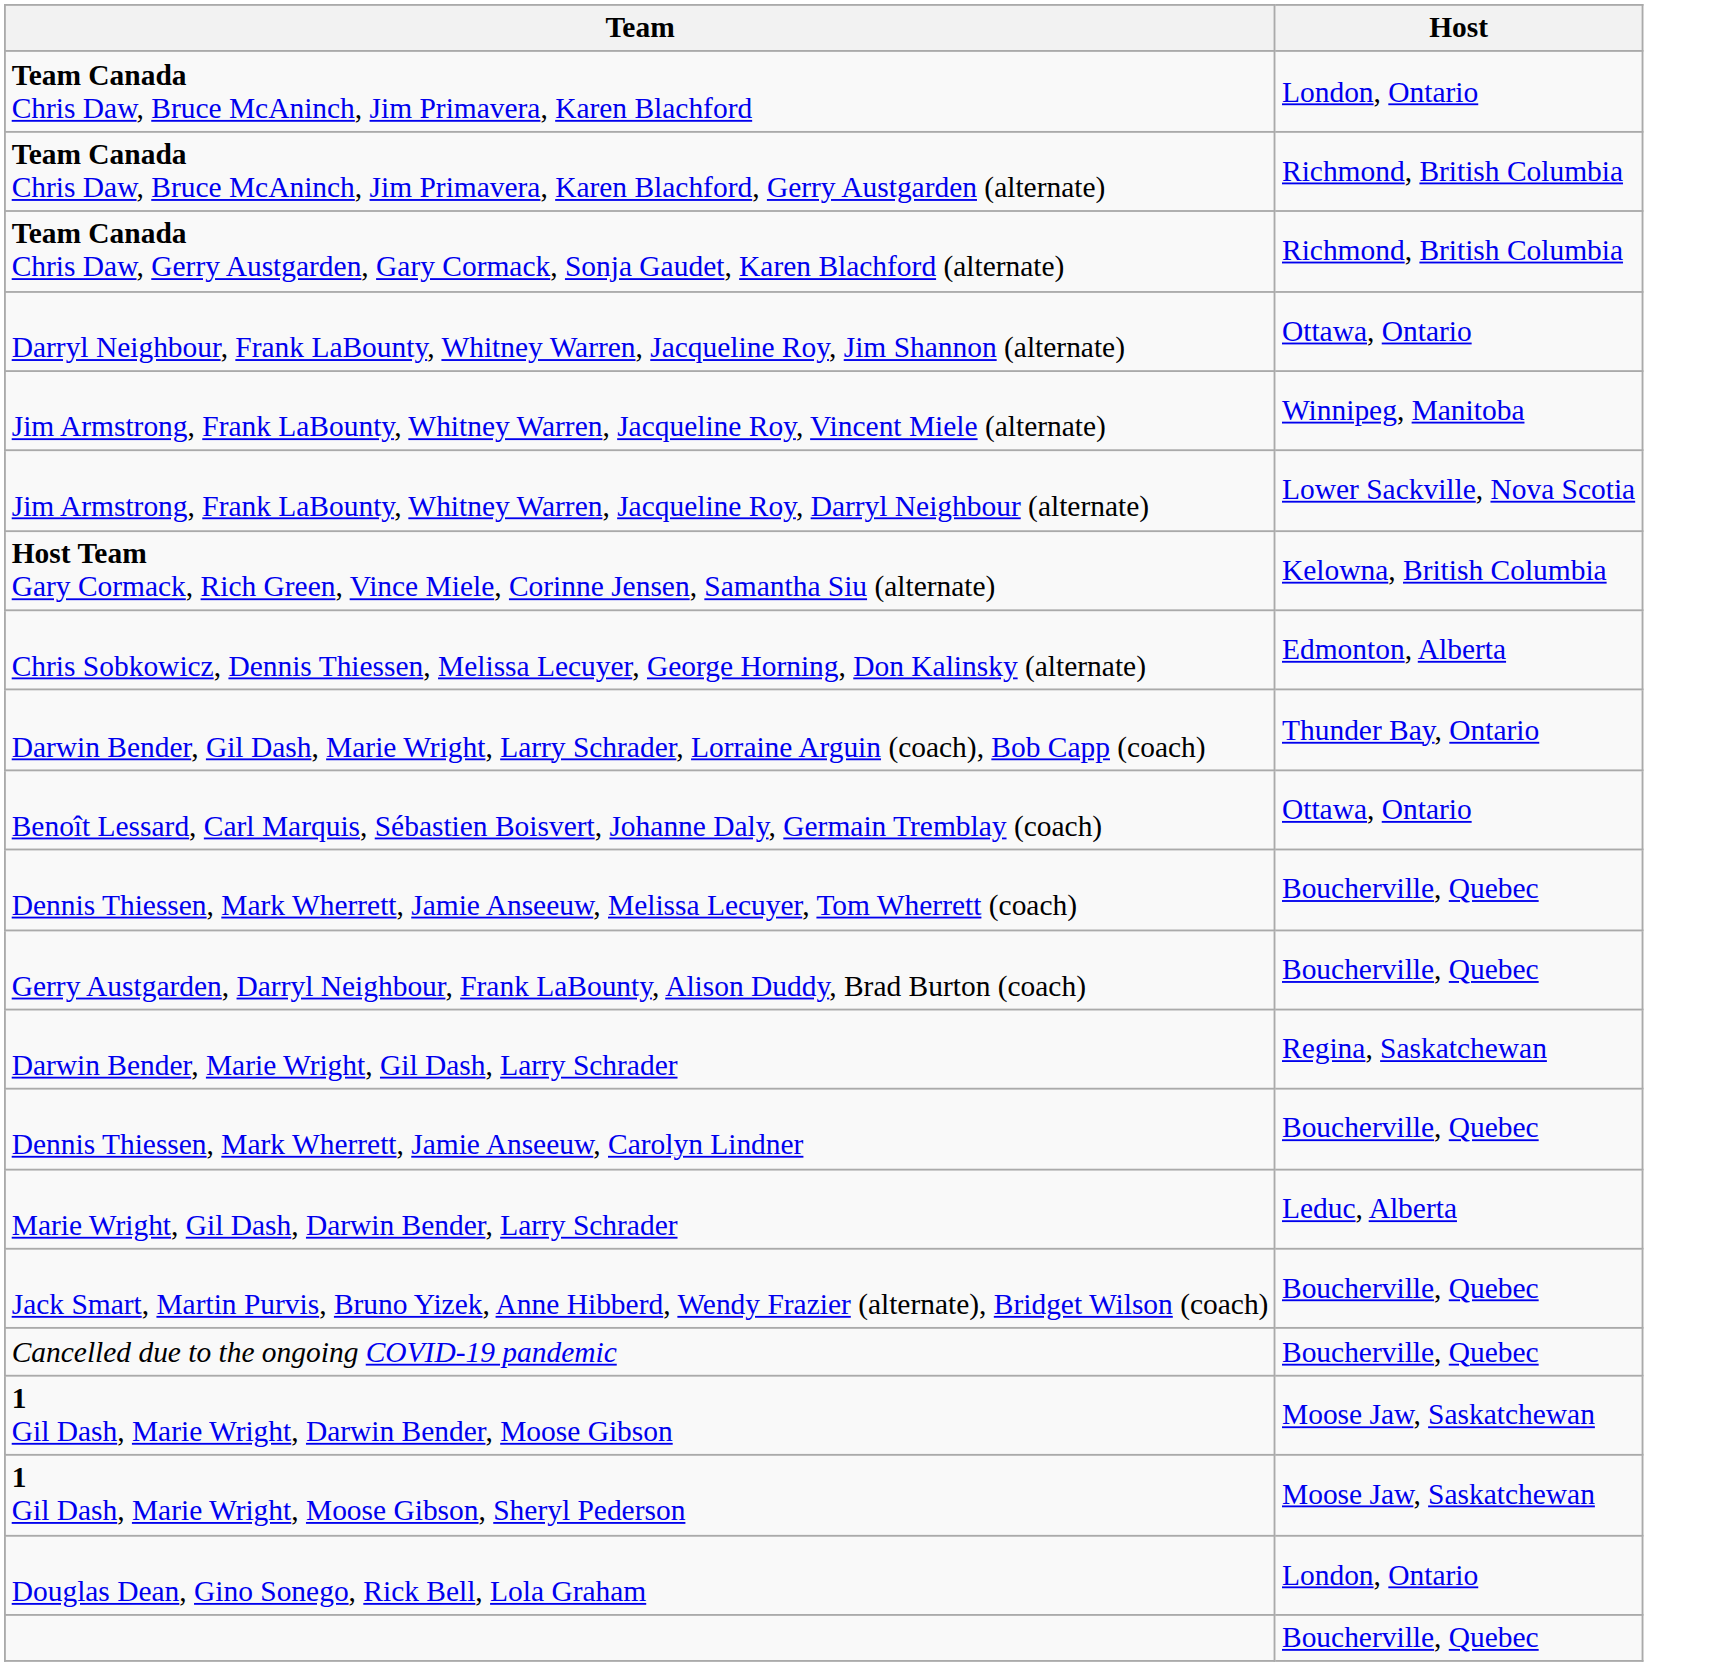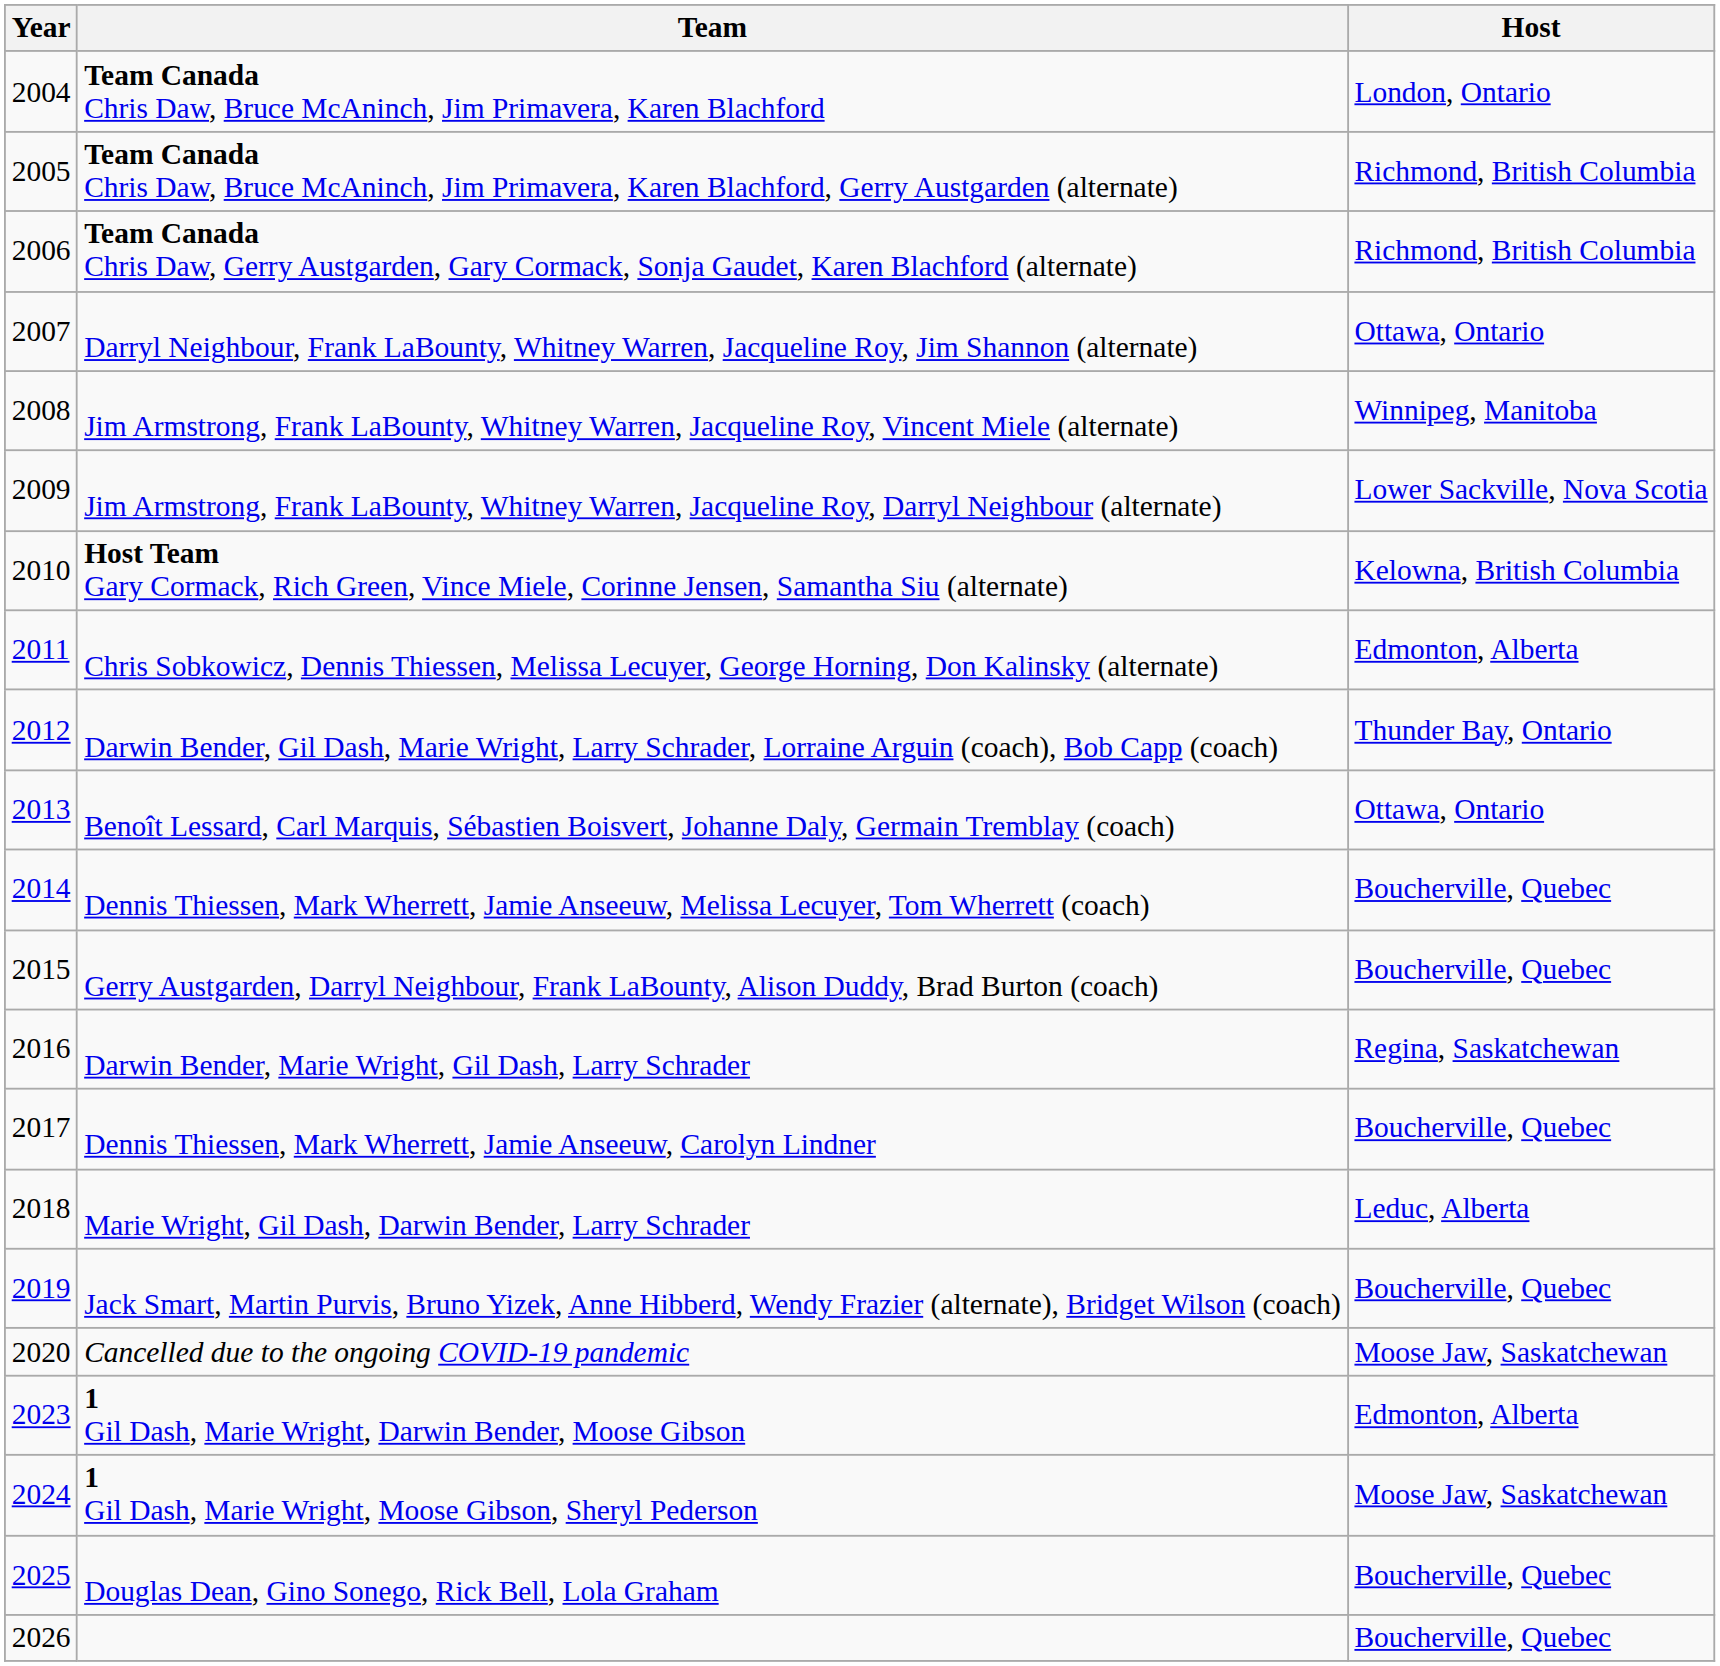+ column: Year | 2004 | 2005 | 2006 | 2007 | 2008 | 2009 | 2010 | 2011 | 2012 | 2013 | 2014 | 2015 | 2016 | 2017 | 2018 | 2019 | 2020 | 2023 | 2024 | 2025 | 2026
Cancelled due to the ongoing COVID-19 pandemic | Host: Boucherville, Quebec -> Moose Jaw, Saskatchewan
1 Gil Dash, Marie Wright, Darwin Bender, Moose Gibson | Host: Moose Jaw, Saskatchewan -> Edmonton, Alberta
Douglas Dean, Gino Sonego, Rick Bell, Lola Graham | Host: London, Ontario -> Boucherville, Quebec
